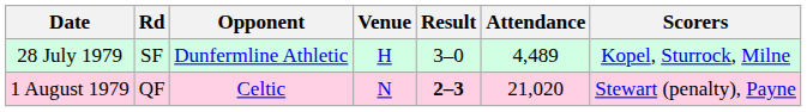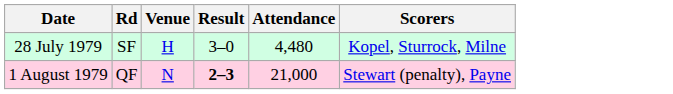- column: Opponent | Dunfermline Athletic | Celtic
28 July 1979 | Attendance: 4,489 -> 4,480
1 August 1979 | Attendance: 21,020 -> 21,000
